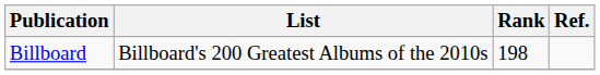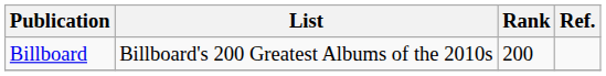Billboard | Rank: 198 -> 200
